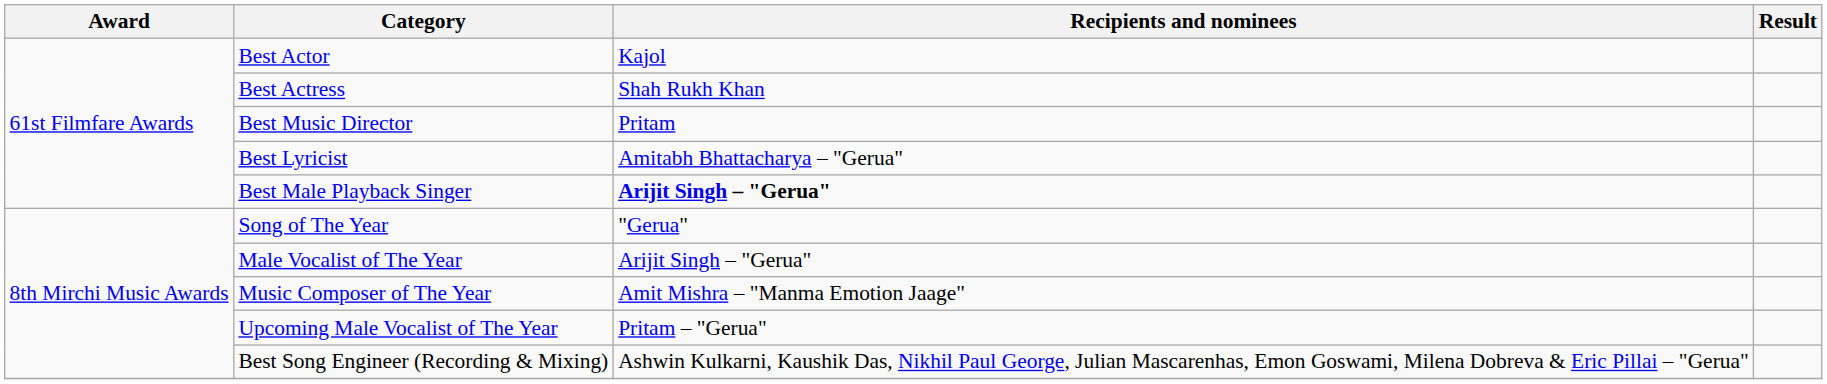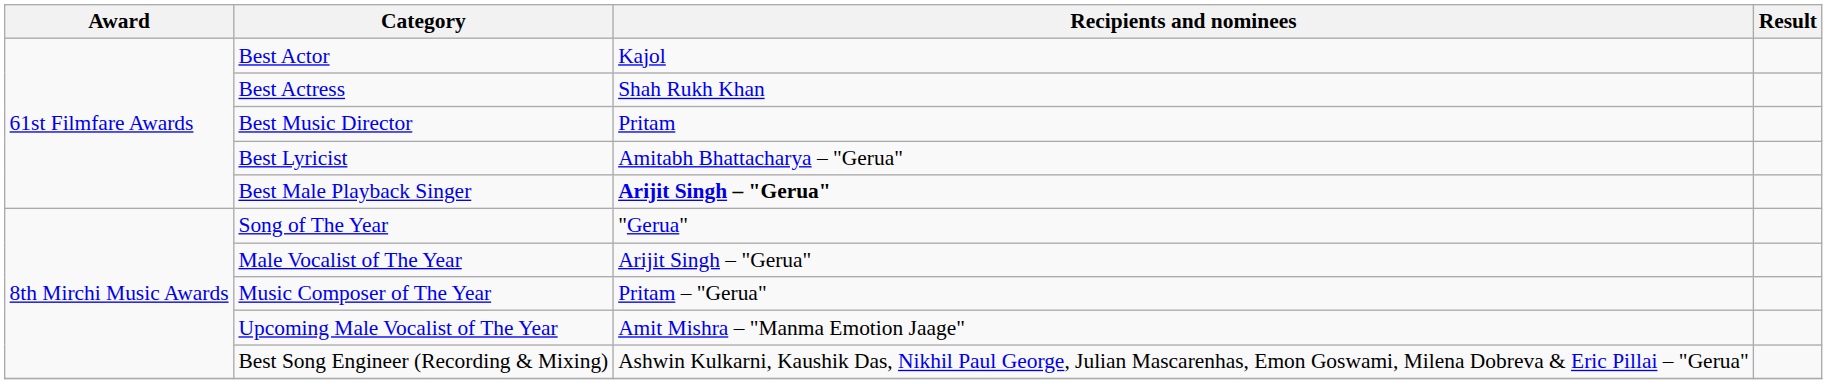Music Composer of The Year | Recipients and nominees: Amit Mishra – "Manma Emotion Jaage" -> Pritam – "Gerua"
Upcoming Male Vocalist of The Year | Recipients and nominees: Pritam – "Gerua" -> Amit Mishra – "Manma Emotion Jaage"
